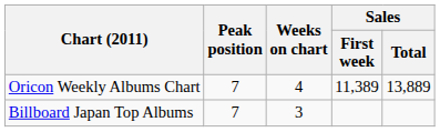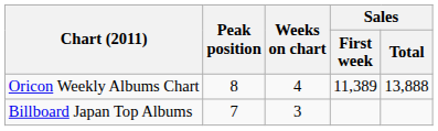Oricon Weekly Albums Chart | Peak position: 7 -> 8
Oricon Weekly Albums Chart | Sales / Total: 13,889 -> 13,888
